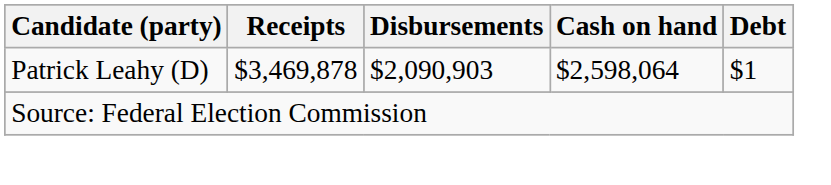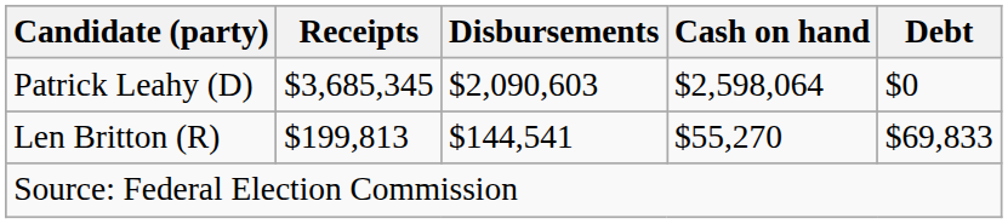Patrick Leahy (D) | Receipts: $3,469,878 -> $3,685,345
Patrick Leahy (D) | Disbursements: $2,090,903 -> $2,090,603
Patrick Leahy (D) | Debt: $1 -> $0
+ row: Len Britton (R) | $199,813 | $144,541 | $55,270 | $69,833
